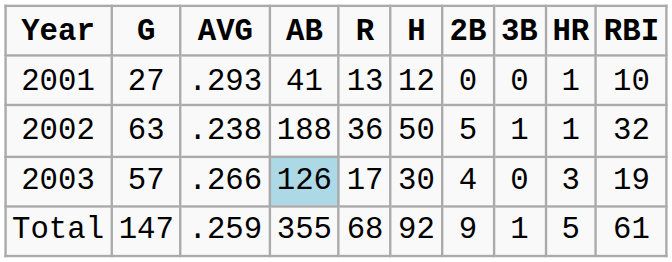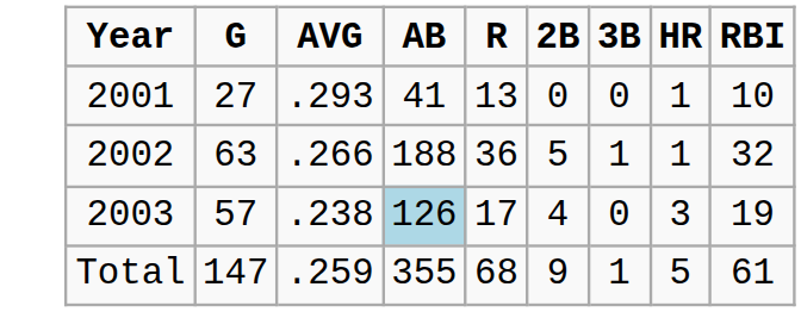- column: H | 12 | 50 | 30 | 92
2002 | AVG: .238 -> .266
2003 | AVG: .266 -> .238
